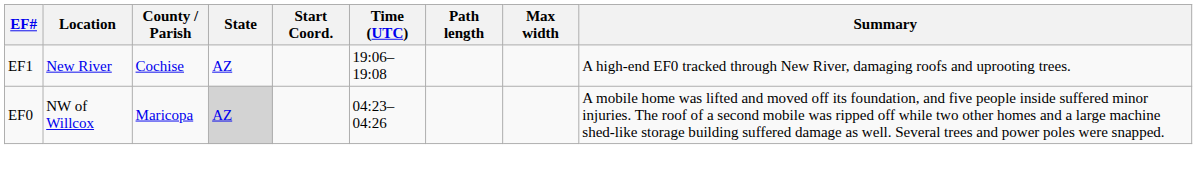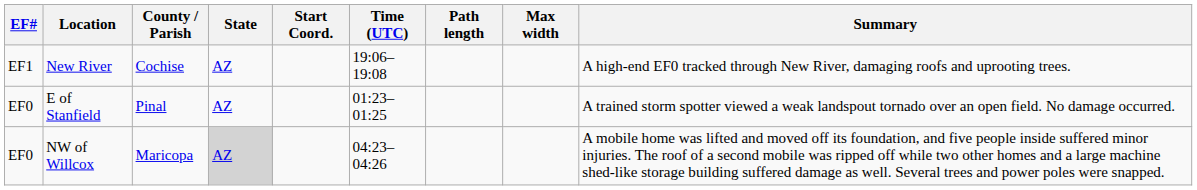+ row: EF0 | E of Stanfield | Pinal | AZ | 01:23–01:25 | A trained storm spotter viewed a weak landspout tornado over an open field. No damage occurred.
